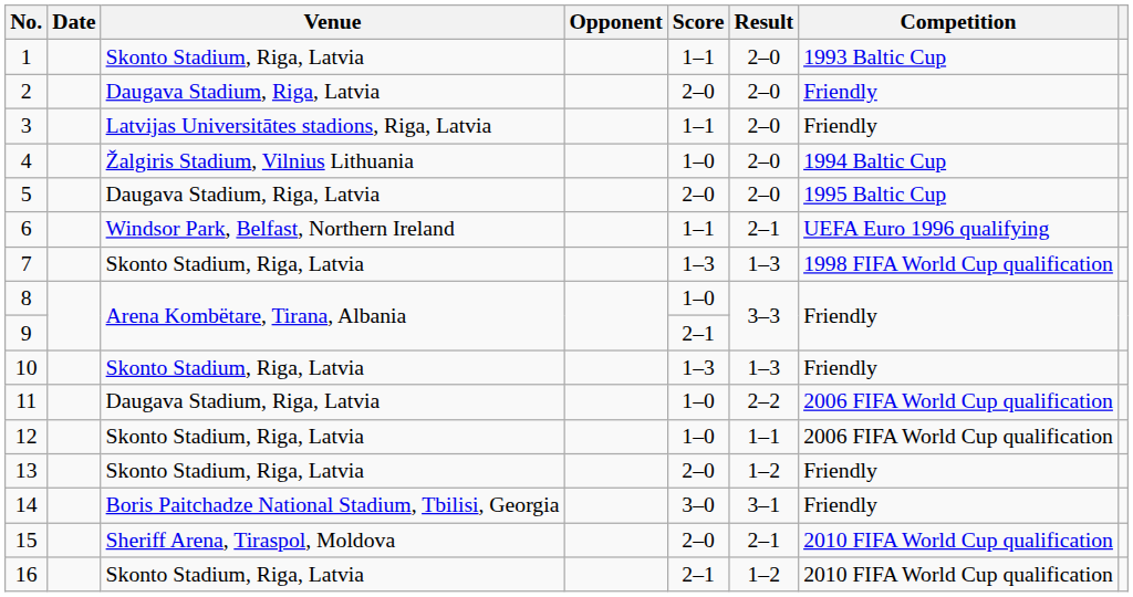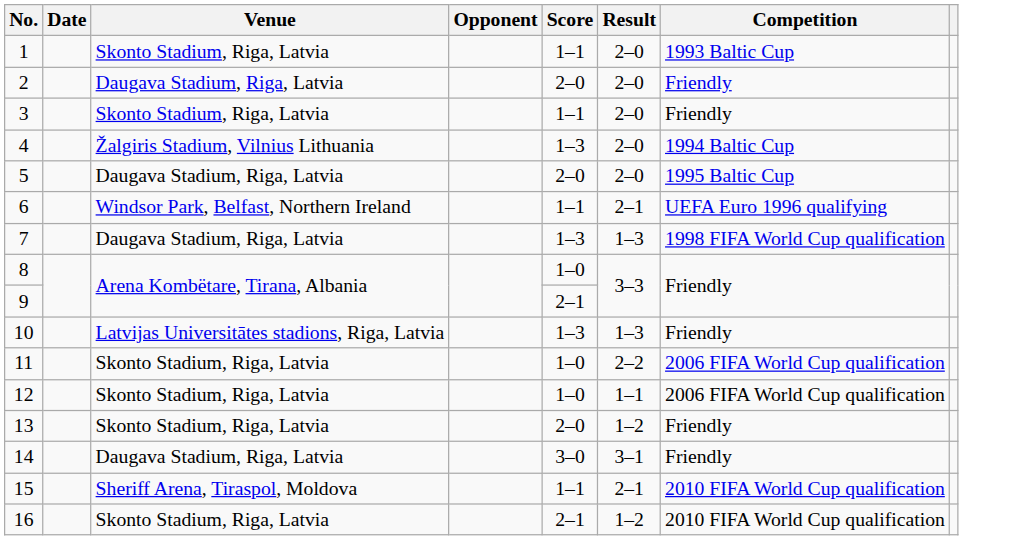3 | Venue: Latvijas Universitātes stadions, Riga, Latvia -> Skonto Stadium, Riga, Latvia
4 | Score: 1–0 -> 1–3
7 | Venue: Skonto Stadium, Riga, Latvia -> Daugava Stadium, Riga, Latvia
10 | Venue: Skonto Stadium, Riga, Latvia -> Latvijas Universitātes stadions, Riga, Latvia
11 | Venue: Daugava Stadium, Riga, Latvia -> Skonto Stadium, Riga, Latvia
14 | Venue: Boris Paitchadze National Stadium, Tbilisi, Georgia -> Daugava Stadium, Riga, Latvia
15 | Score: 2–0 -> 1–1
